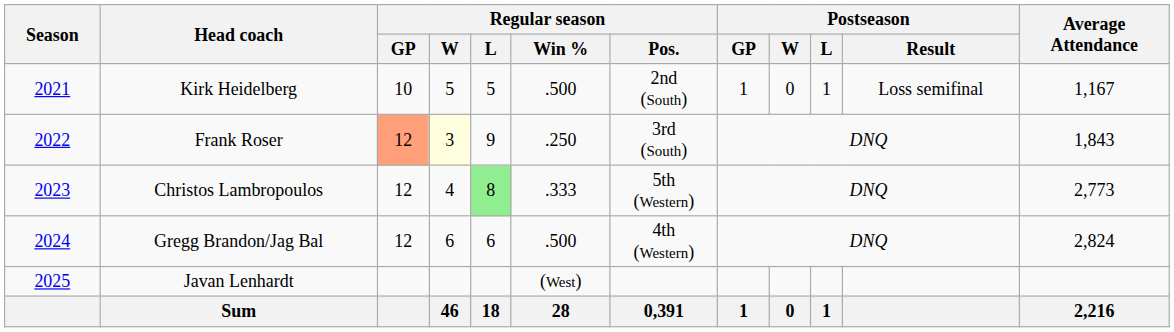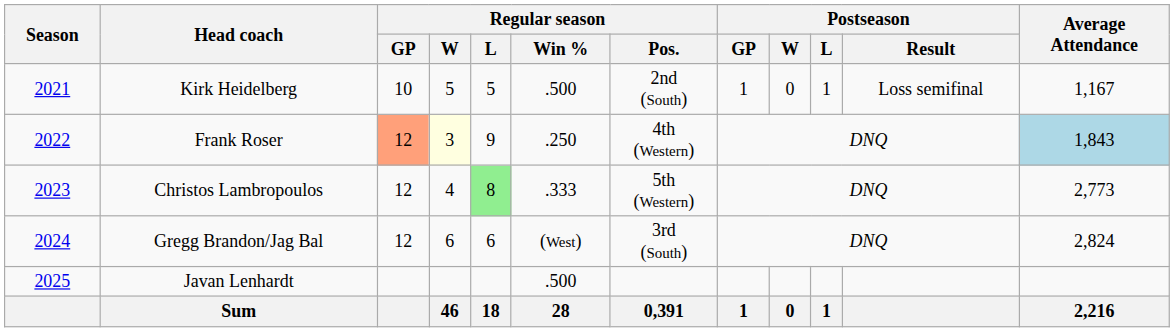Frank Roser | Regular season / Pos.: 3rd (South) -> 4th (Western)
Frank Roser | Average Attendance: no background -> lightblue background
Gregg Brandon/Jag Bal | Regular season / Win %: .500 -> (West)
Gregg Brandon/Jag Bal | Regular season / Pos.: 4th (Western) -> 3rd (South)
Javan Lenhardt | Regular season / Win %: (West) -> .500
